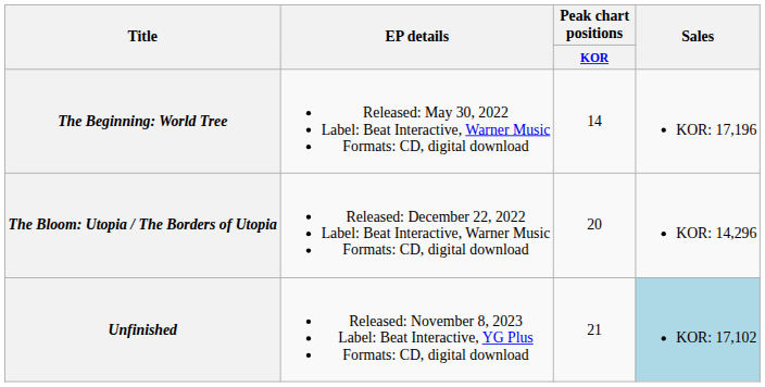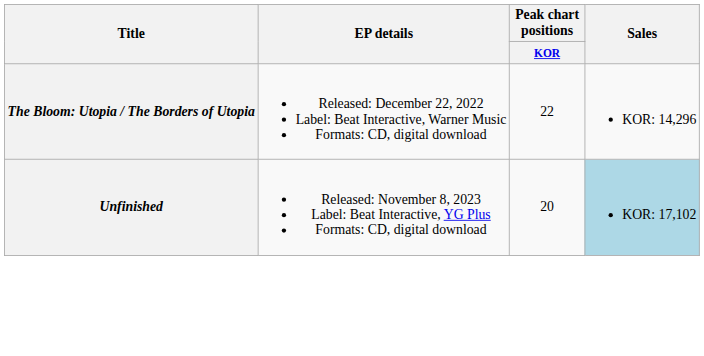- row: The Beginning: World Tree | Released: May 30, 2022 Label: Beat Interactive, Warner Music Formats: CD, digital download | 14 | KOR: 17,196
The Bloom: Utopia / The Borders of Utopia | Peak chart positions / KOR: 20 -> 22
Unfinished | Peak chart positions / KOR: 21 -> 20
